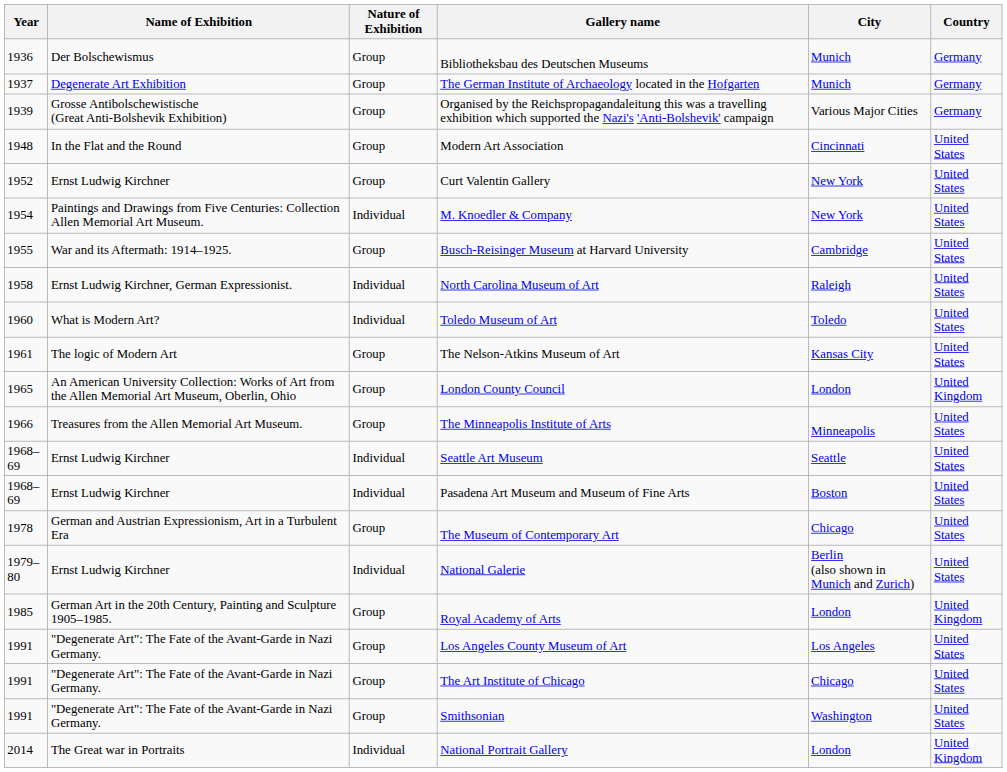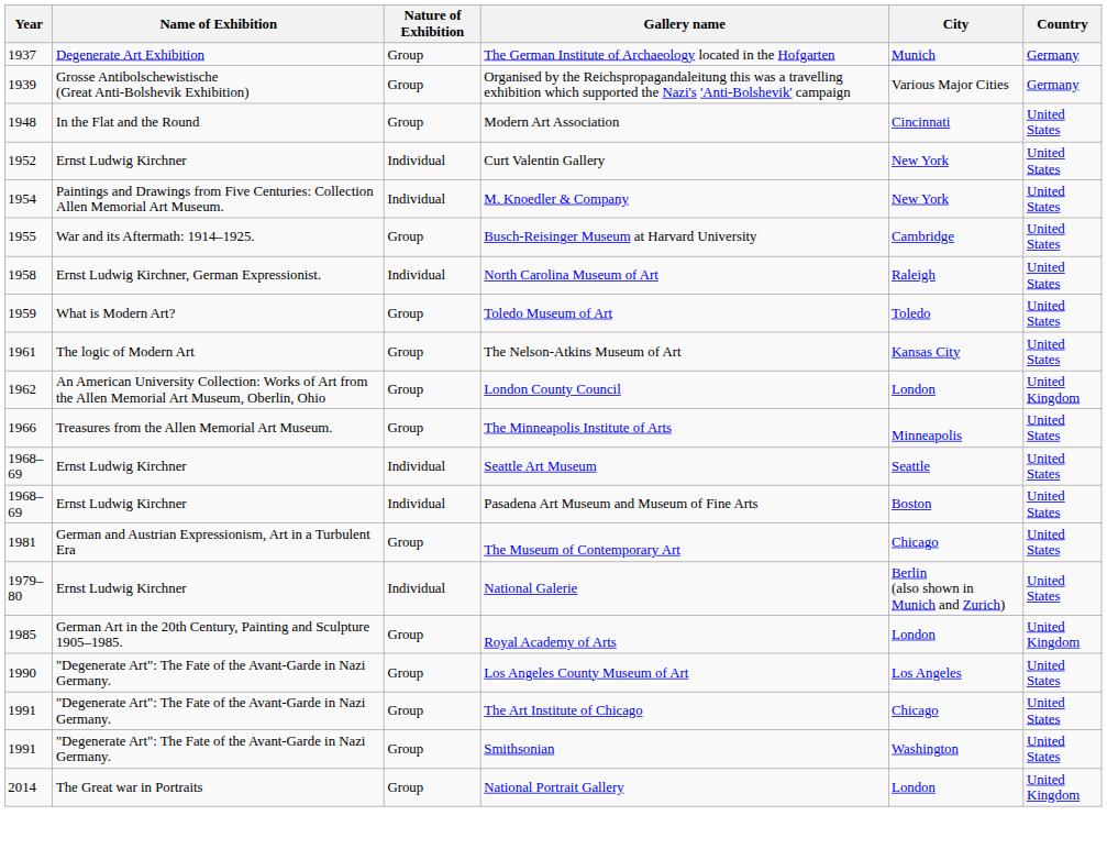- row: 1936 | Der Bolschewismus | Group | Bibliotheksbau des Deutschen Museums | Munich | Germany
Curt Valentin Gallery | Nature of Exhibition: Group -> Individual
Toledo Museum of Art | Year: 1960 -> 1959
Toledo Museum of Art | Nature of Exhibition: Individual -> Group
London County Council | Year: 1965 -> 1962
The Museum of Contemporary Art | Year: 1978 -> 1981
Los Angeles County Museum of Art | Year: 1991 -> 1990
National Portrait Gallery | Nature of Exhibition: Individual -> Group
